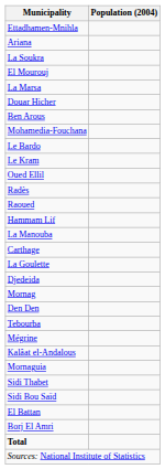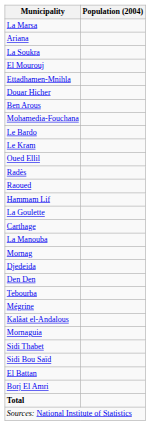rows swapped: Ettadhamen-Mnihla <-> La Marsa
rows swapped: La Goulette <-> La Manouba
rows swapped: Mornag <-> Djedeida
